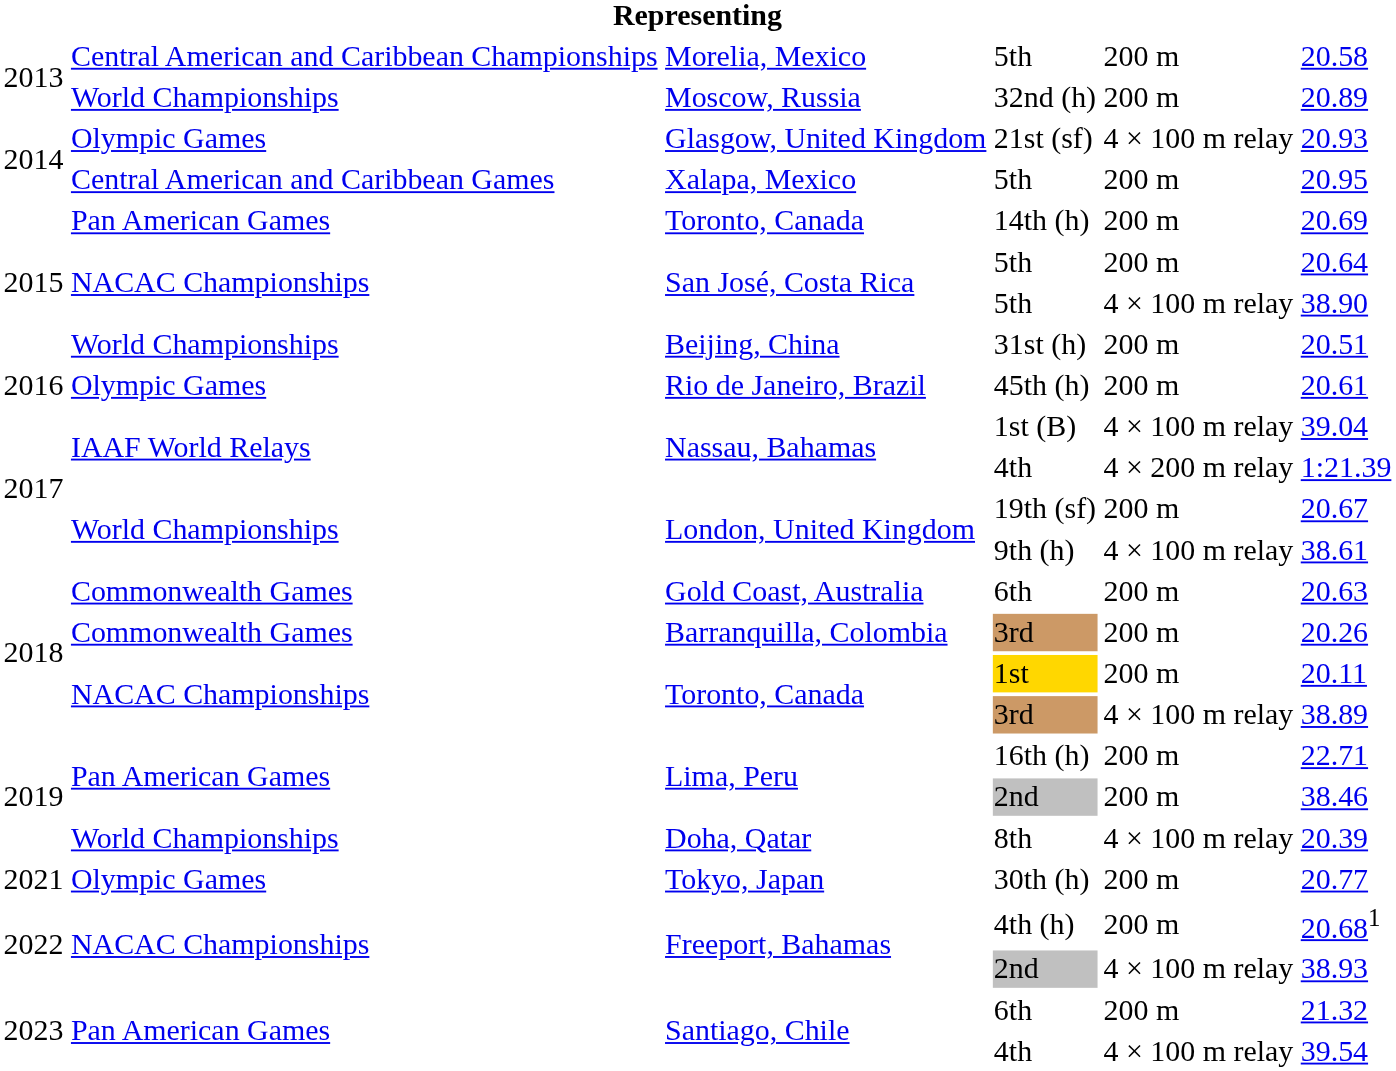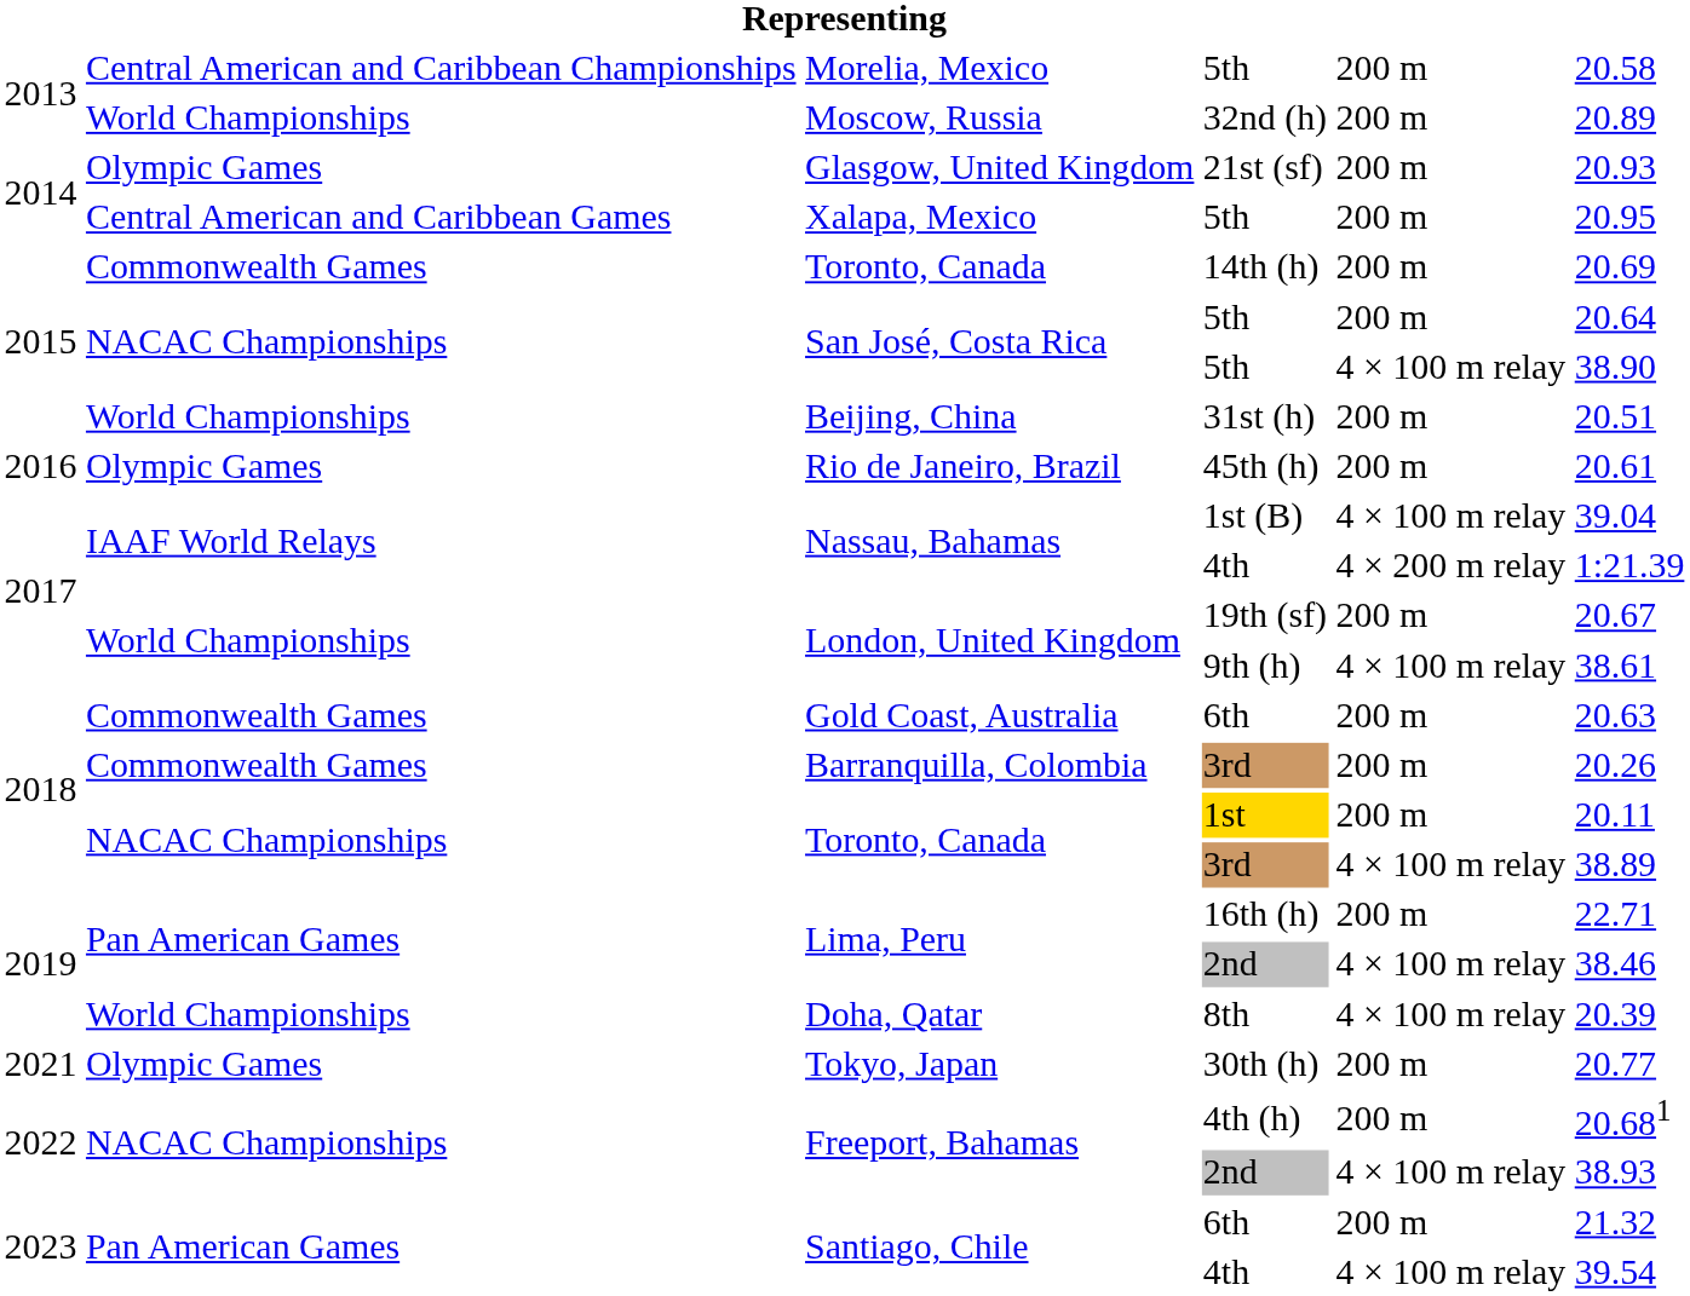21st (sf) | column 5: 4 × 100 m relay -> 200 m
14th (h) | column 2: Pan American Games -> Commonwealth Games
Lima, Peru / 2nd | column 5: 200 m -> 4 × 100 m relay
